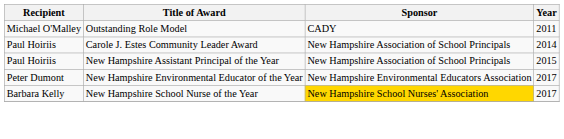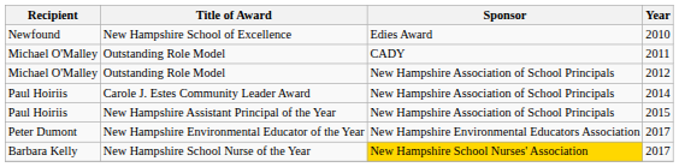+ row: Newfound | New Hampshire School of Excellence | Edies Award | 2010
+ row: Michael O'Malley | Outstanding Role Model | New Hampshire Association of School Principals | 2012
